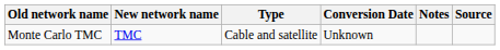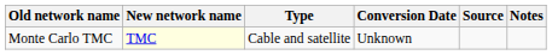columns swapped: Notes <-> Source
Monte Carlo TMC | New network name: no background -> lightyellow background
